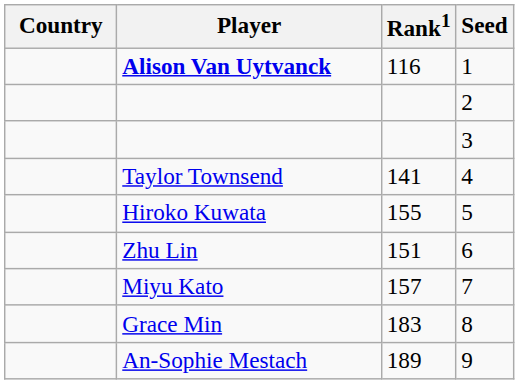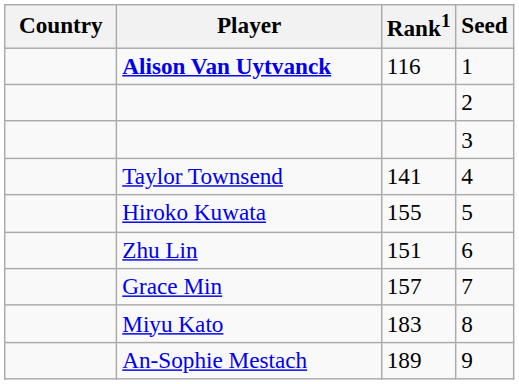7 | Player: Miyu Kato -> Grace Min
8 | Player: Grace Min -> Miyu Kato
